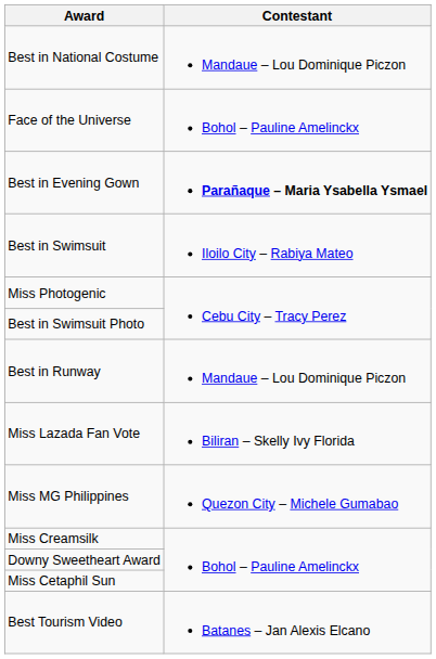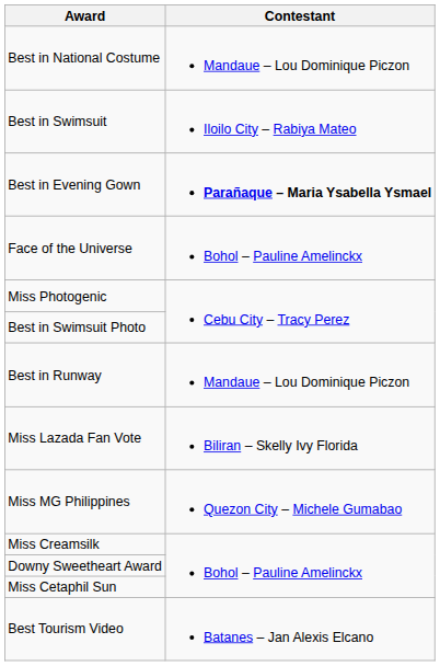rows swapped: Best in Swimsuit <-> Face of the Universe
